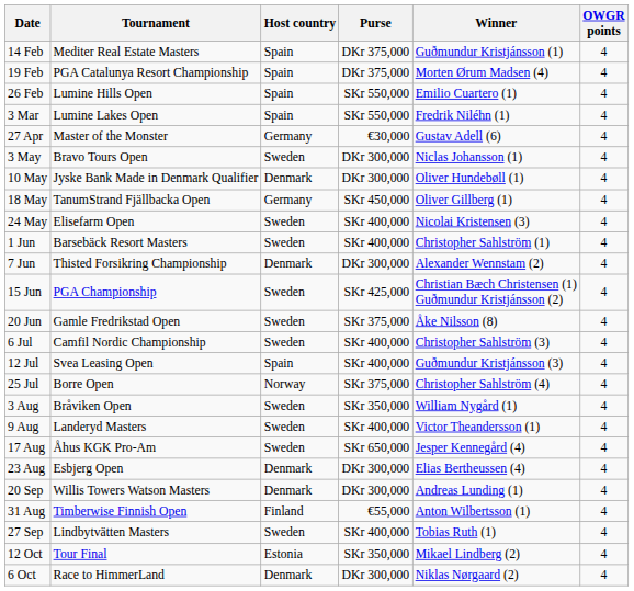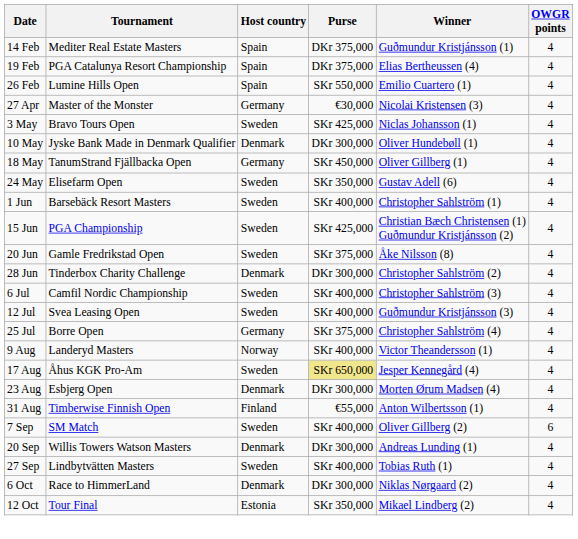19 Feb | Winner: Morten Ørum Madsen (4) -> Elias Bertheussen (4)
- row: 3 Mar | Lumine Lakes Open | Spain | SKr 550,000 | Fredrik Niléhn (1) | 4
27 Apr | Winner: Gustav Adell (6) -> Nicolai Kristensen (3)
3 May | Purse: DKr 300,000 -> SKr 425,000
24 May | Purse: SKr 400,000 -> SKr 350,000
24 May | Winner: Nicolai Kristensen (3) -> Gustav Adell (6)
- row: 7 Jun | Thisted Forsikring Championship | Denmark | DKr 300,000 | Alexander Wennstam (2) | 4
+ row: 28 Jun | Tinderbox Charity Challenge | Denmark | DKr 300,000 | Christopher Sahlström (2) | 4
12 Jul | Host country: Spain -> Sweden
25 Jul | Host country: Norway -> Germany
- row: 3 Aug | Bråviken Open | Sweden | SKr 350,000 | William Nygård (1) | 4
9 Aug | Host country: Sweden -> Norway
17 Aug | Purse: no background -> khaki background
23 Aug | Winner: Elias Bertheussen (4) -> Morten Ørum Madsen (4)
rows swapped: 31 Aug <-> 20 Sep
+ row: 7 Sep | SM Match | Sweden | SKr 400,000 | Oliver Gillberg (2) | 6
rows swapped: 6 Oct <-> 12 Oct
